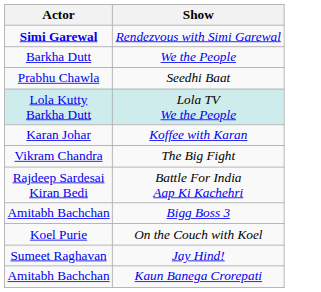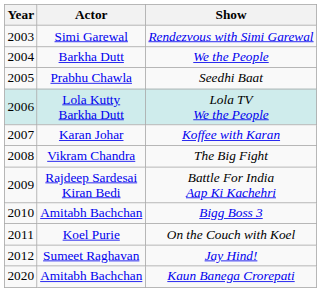+ column: Year | 2003 | 2004 | 2005 | 2006 | 2007 | 2008 | 2009 | 2010 | 2011 | 2012 | 2020
Rendezvous with Simi Garewal | Actor: bold -> normal
